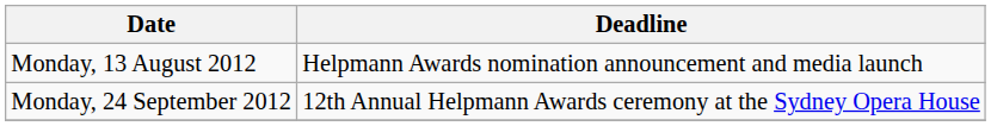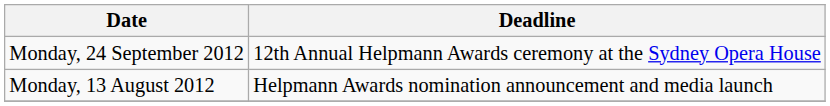rows swapped: Monday, 13 August 2012 <-> Monday, 24 September 2012
